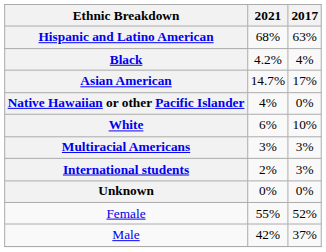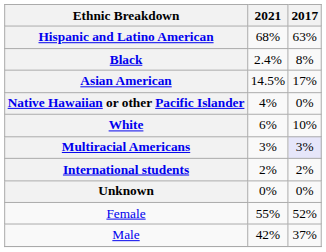Black | 2021: 4.2% -> 2.4%
Black | 2017: 4% -> 8%
Asian American | 2021: 14.7% -> 14.5%
Multiracial Americans | 2017: no background -> lavender background
International students | 2017: 3% -> 2%
